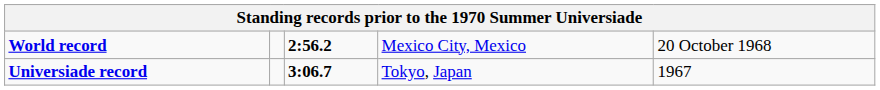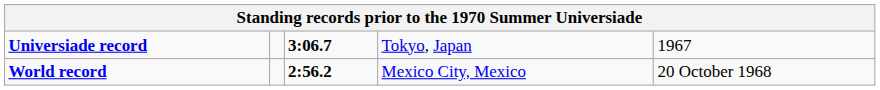rows swapped: World record <-> Universiade record
